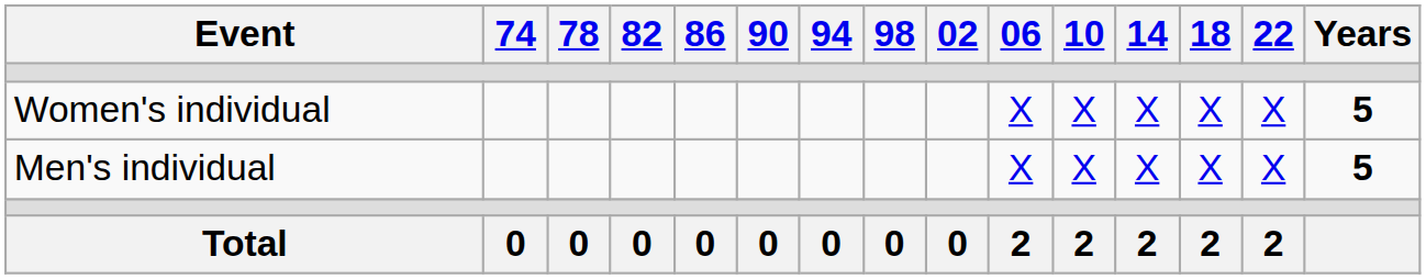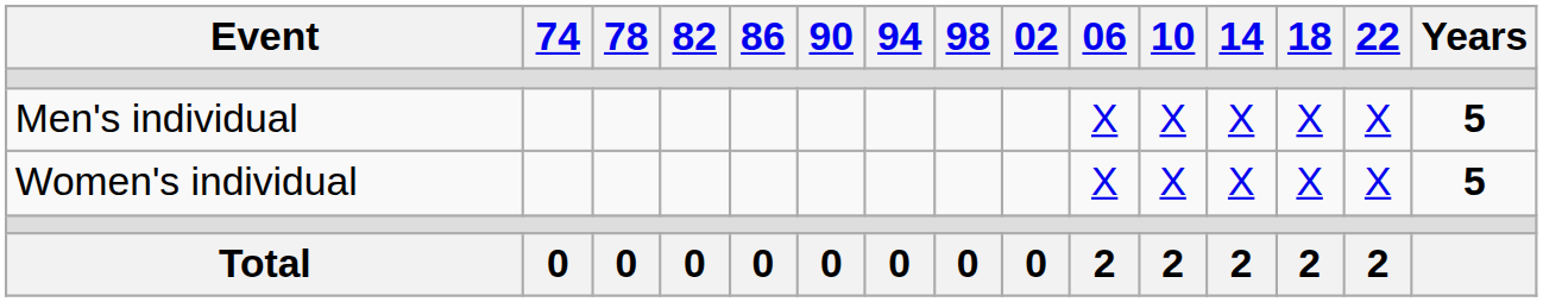rows swapped: Men's individual <-> Women's individual
